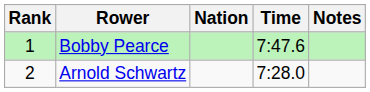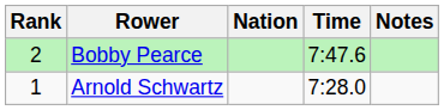Bobby Pearce | Rank: 1 -> 2
Arnold Schwartz | Rank: 2 -> 1
